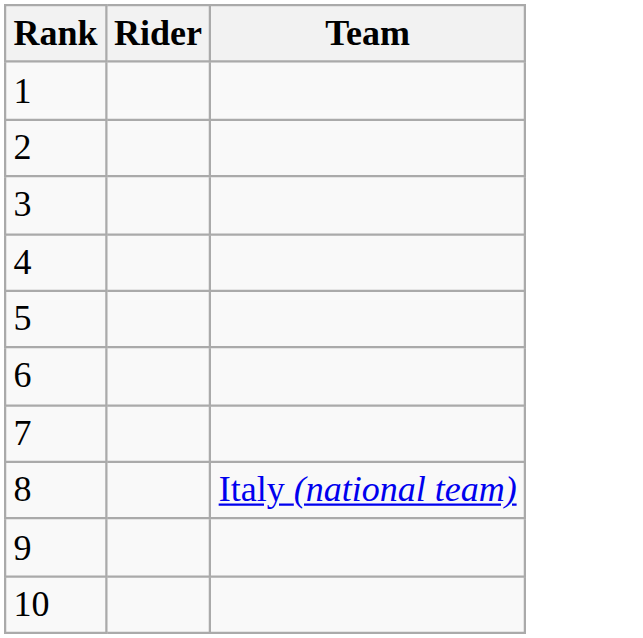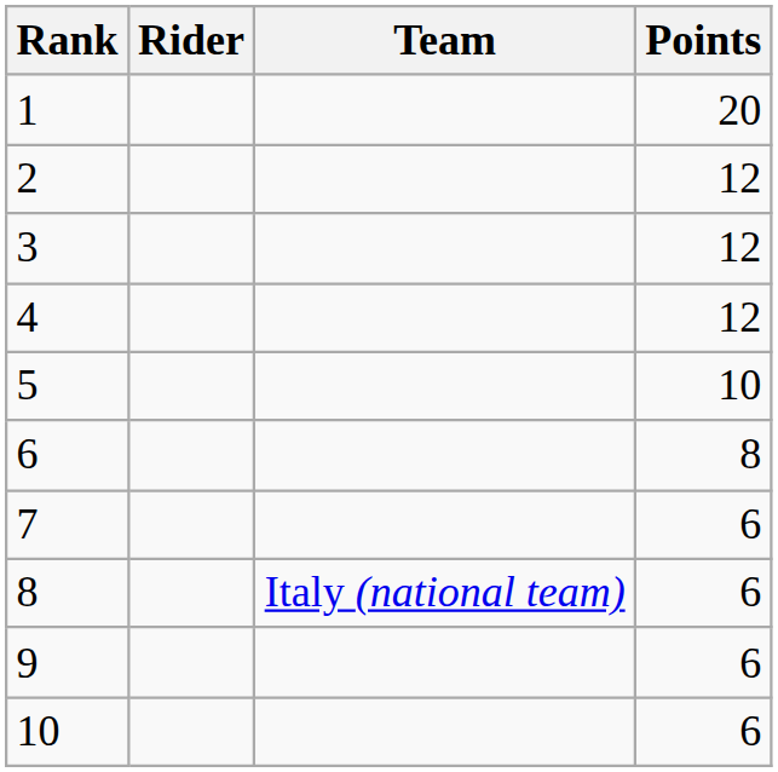+ column: Points | 20 | 12 | 12 | 12 | 10 | 8 | 6 | 6 | 6 | 6
